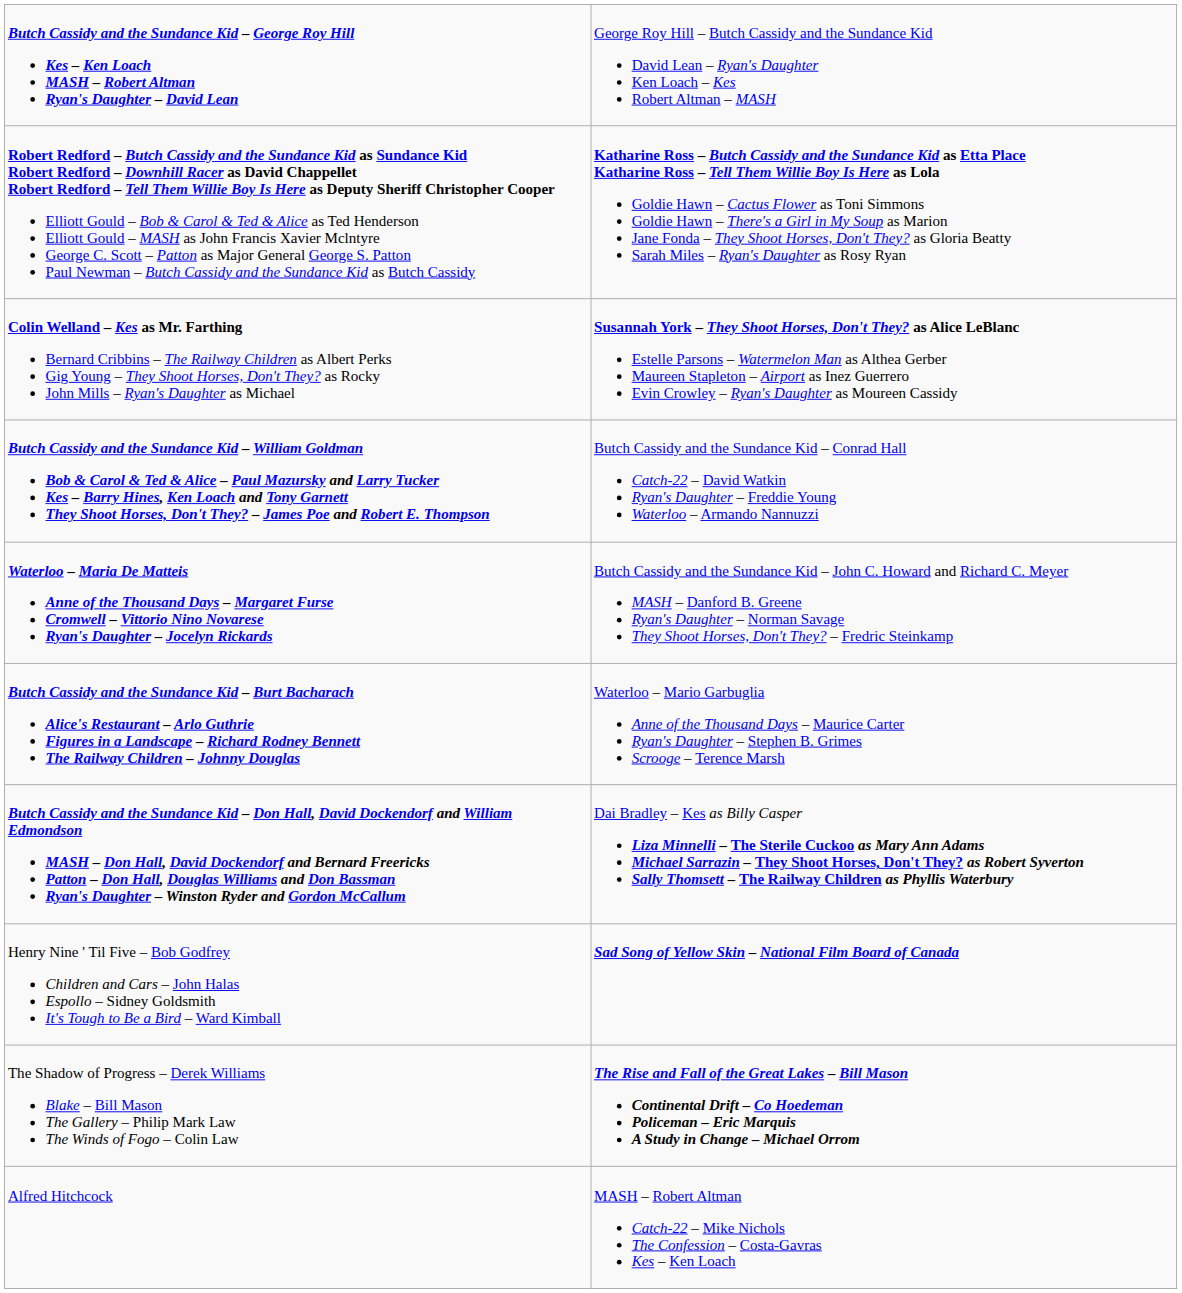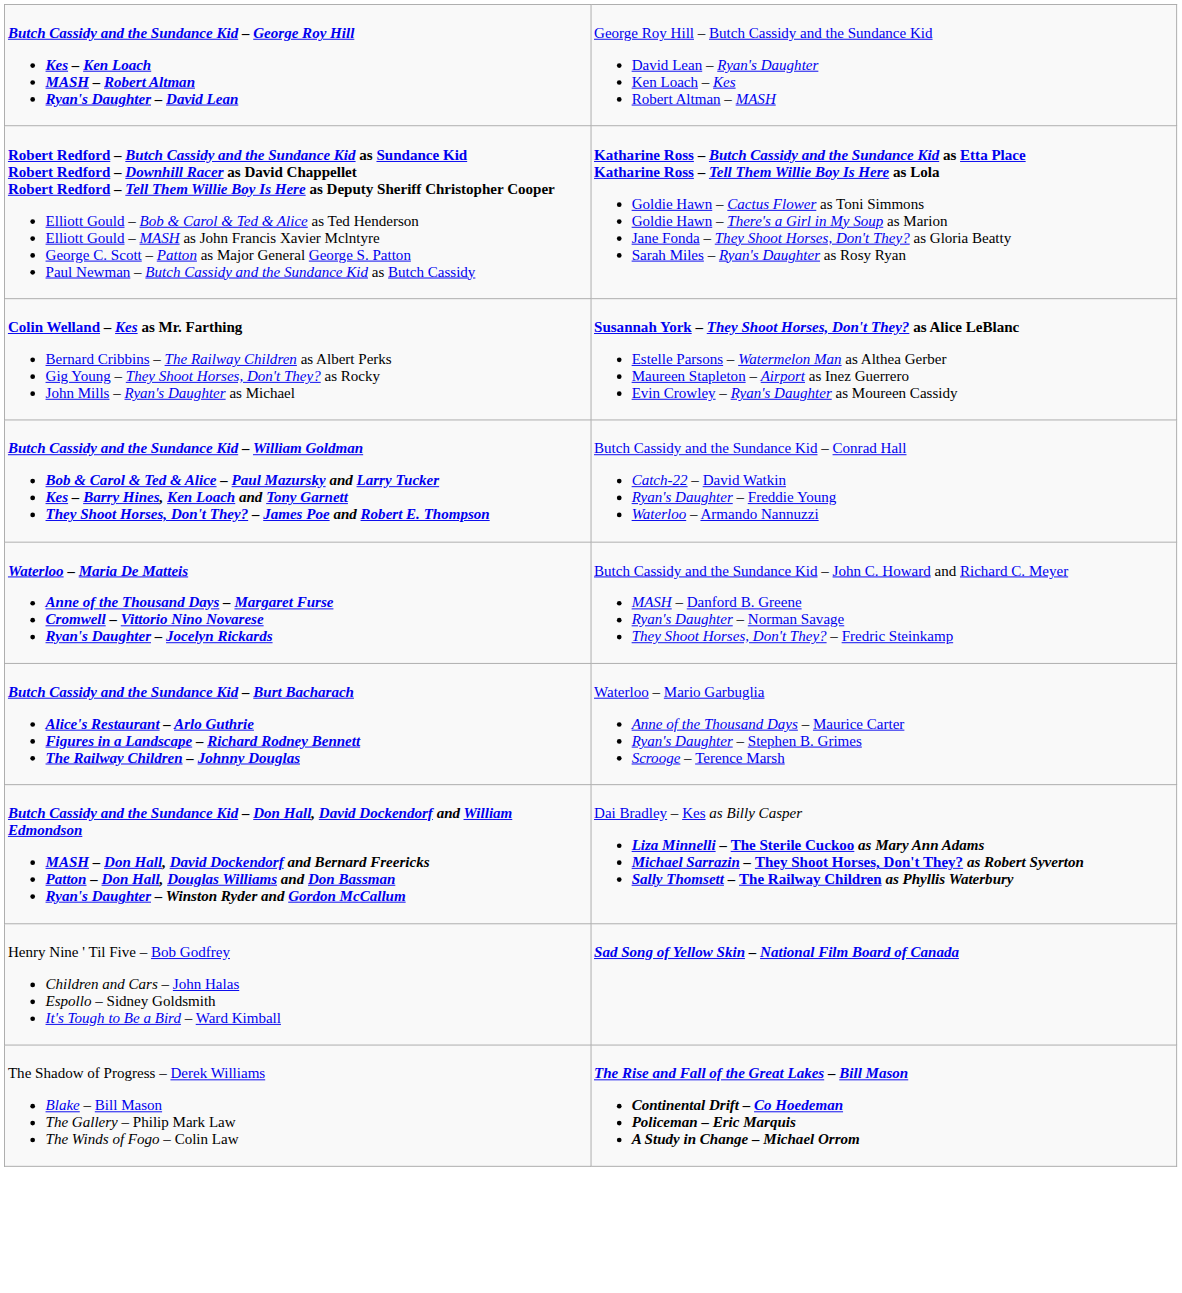- row: Alfred Hitchcock | MASH – Robert Altman Catch-22 – Mike Nichols The Confession – Costa-Gavras Kes – Ken Loach
